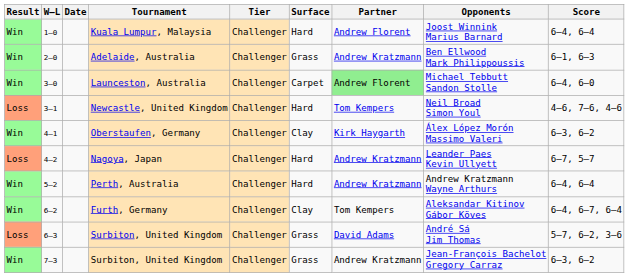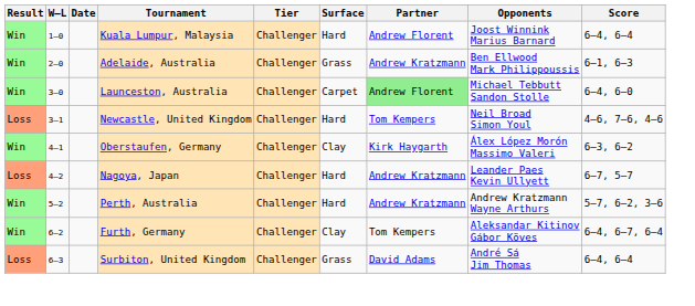Perth, Australia | Score: 6–4, 6–4 -> 5–7, 6–2, 3–6
6–3 / Surbiton, United Kingdom | Score: 5–7, 6–2, 3–6 -> 6–4, 6–4
- row: Win | 7–3 | Surbiton, United Kingdom | Challenger | Grass | Andrew Kratzmann | Jean-François Bachelot Gregory Carraz | 6–3, 6–2
